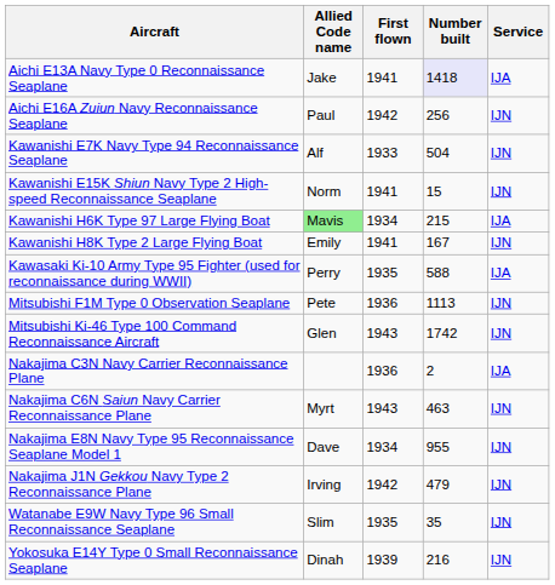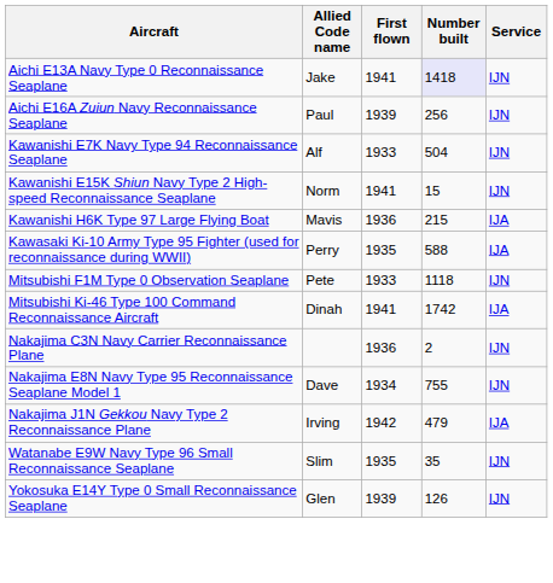Aichi E13A Navy Type 0 Reconnaissance Seaplane | Service: IJA -> IJN
Aichi E16A Zuiun Navy Reconnaissance Seaplane | First flown: 1942 -> 1939
Kawanishi H6K Type 97 Large Flying Boat | Allied Code name: lightgreen background -> no background
Kawanishi H6K Type 97 Large Flying Boat | First flown: 1934 -> 1936
- row: Kawanishi H8K Type 2 Large Flying Boat | Emily | 1941 | 167 | IJN
Mitsubishi F1M Type 0 Observation Seaplane | First flown: 1936 -> 1933
Mitsubishi F1M Type 0 Observation Seaplane | Number built: 1113 -> 1118
Mitsubishi Ki-46 Type 100 Command Reconnaissance Aircraft | Allied Code name: Glen -> Dinah
Mitsubishi Ki-46 Type 100 Command Reconnaissance Aircraft | First flown: 1943 -> 1941
Mitsubishi Ki-46 Type 100 Command Reconnaissance Aircraft | Service: IJN -> IJA
Nakajima C3N Navy Carrier Reconnaissance Plane | Service: IJA -> IJN
- row: Nakajima C6N Saiun Navy Carrier Reconnaissance Plane | Myrt | 1943 | 463 | IJN
Nakajima E8N Navy Type 95 Reconnaissance Seaplane Model 1 | Number built: 955 -> 755
Nakajima J1N Gekkou Navy Type 2 Reconnaissance Plane | Service: IJN -> IJA
Yokosuka E14Y Type 0 Small Reconnaissance Seaplane | Allied Code name: Dinah -> Glen
Yokosuka E14Y Type 0 Small Reconnaissance Seaplane | Number built: 216 -> 126
